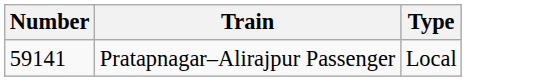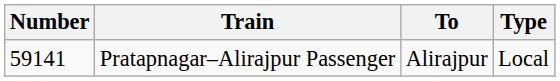+ column: To | Alirajpur
